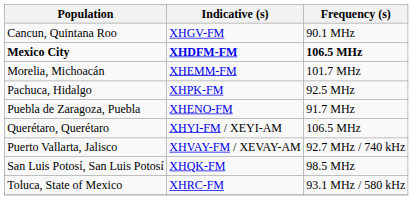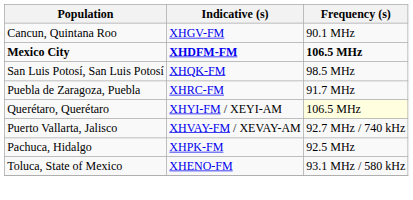- row: Morelia, Michoacán | XHEMM-FM | 101.7 MHz
rows swapped: Pachuca, Hidalgo <-> San Luis Potosí, San Luis Potosí
Puebla de Zaragoza, Puebla | Indicative (s): XHENO-FM -> XHRC-FM
Querétaro, Querétaro | Frequency (s): no background -> lightyellow background
Toluca, State of Mexico | Indicative (s): XHRC-FM -> XHENO-FM
